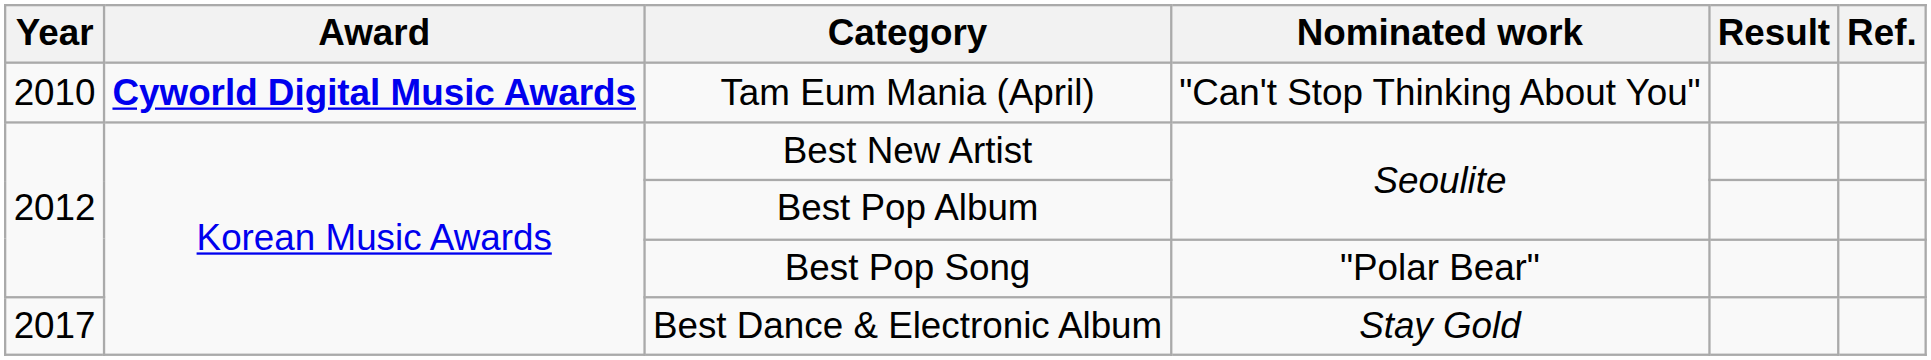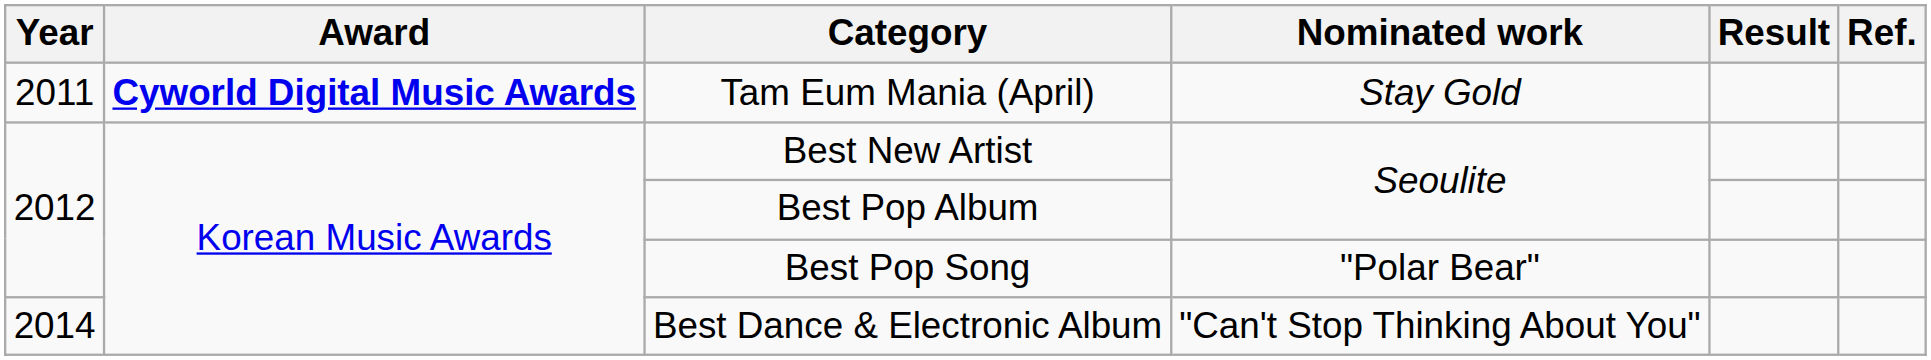Tam Eum Mania (April) | Year: 2010 -> 2011
Tam Eum Mania (April) | Nominated work: "Can't Stop Thinking About You" -> Stay Gold
Best Dance & Electronic Album | Year: 2017 -> 2014
Best Dance & Electronic Album | Nominated work: Stay Gold -> "Can't Stop Thinking About You"
